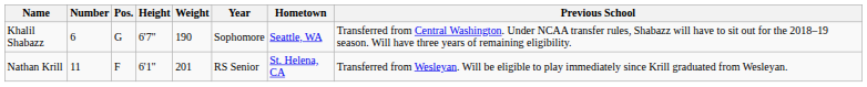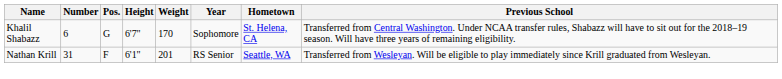Khalil Shabazz | Weight: 190 -> 170
Khalil Shabazz | Hometown: Seattle, WA -> St. Helena, CA
Nathan Krill | Number: 11 -> 31
Nathan Krill | Hometown: St. Helena, CA -> Seattle, WA
